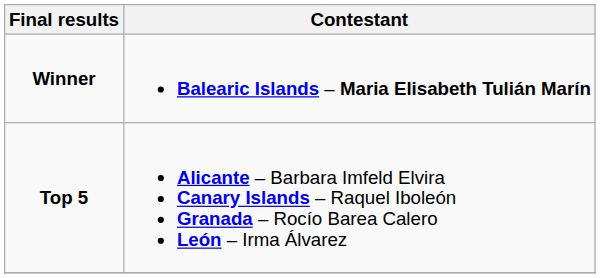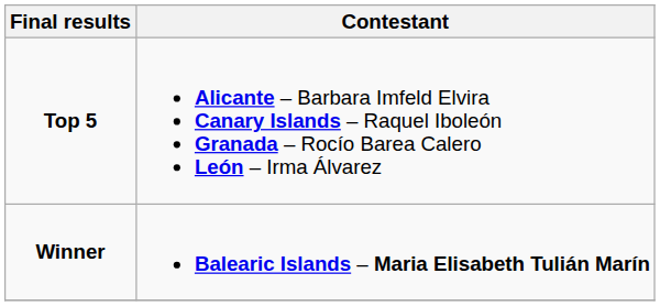rows swapped: Winner <-> Top 5
